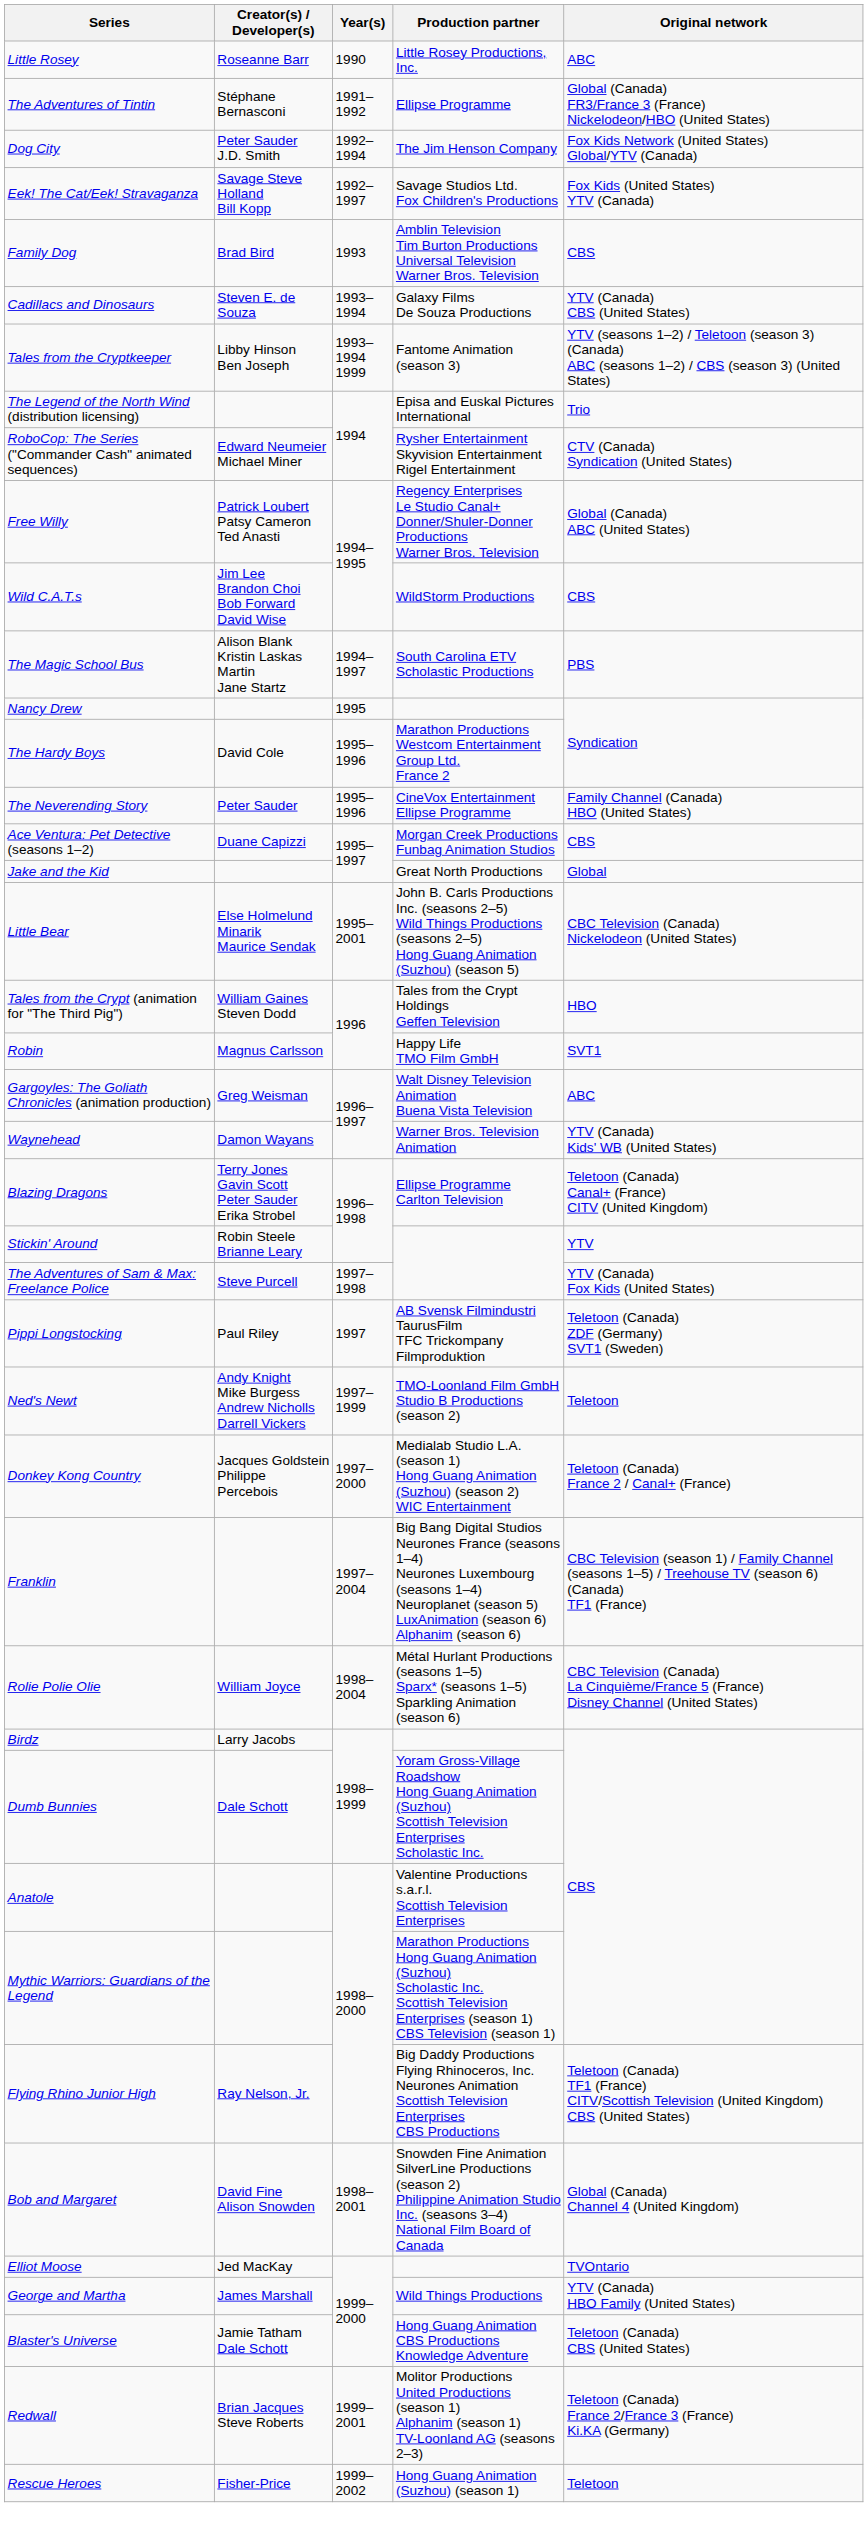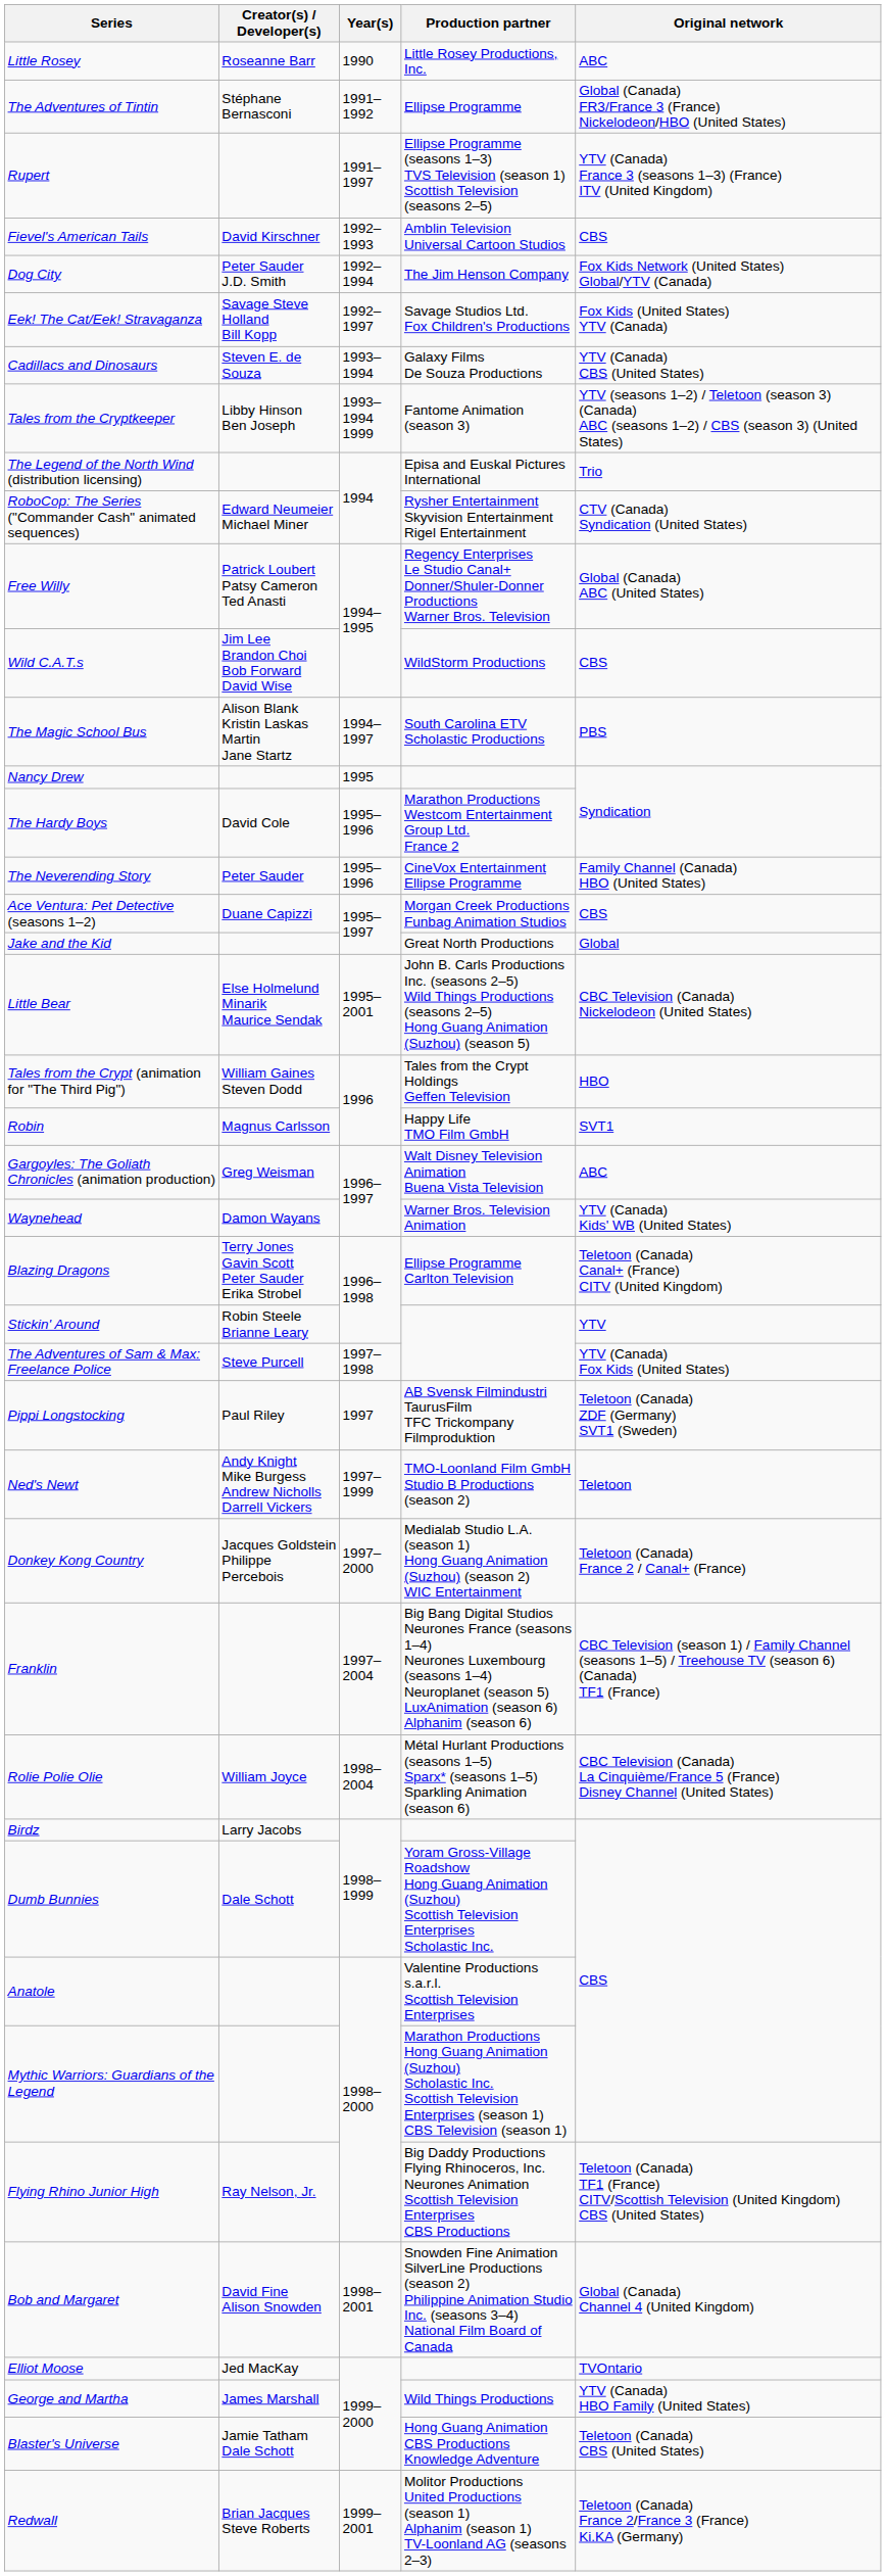+ row: Rupert | 1991–1997 | Ellipse Programme (seasons 1–3) TVS Television (season 1) Scottish Television (seasons 2–5) | YTV (Canada) France 3 (seasons 1–3) (France) ITV (United Kingdom)
+ row: Fievel's American Tails | David Kirschner | 1992–1993 | Amblin Television Universal Cartoon Studios | CBS
- row: Family Dog | Brad Bird | 1993 | Amblin Television Tim Burton Productions Universal Television Warner Bros. Television | CBS
- row: Rescue Heroes | Fisher-Price | 1999–2002 | Hong Guang Animation (Suzhou) (season 1) | Teletoon
